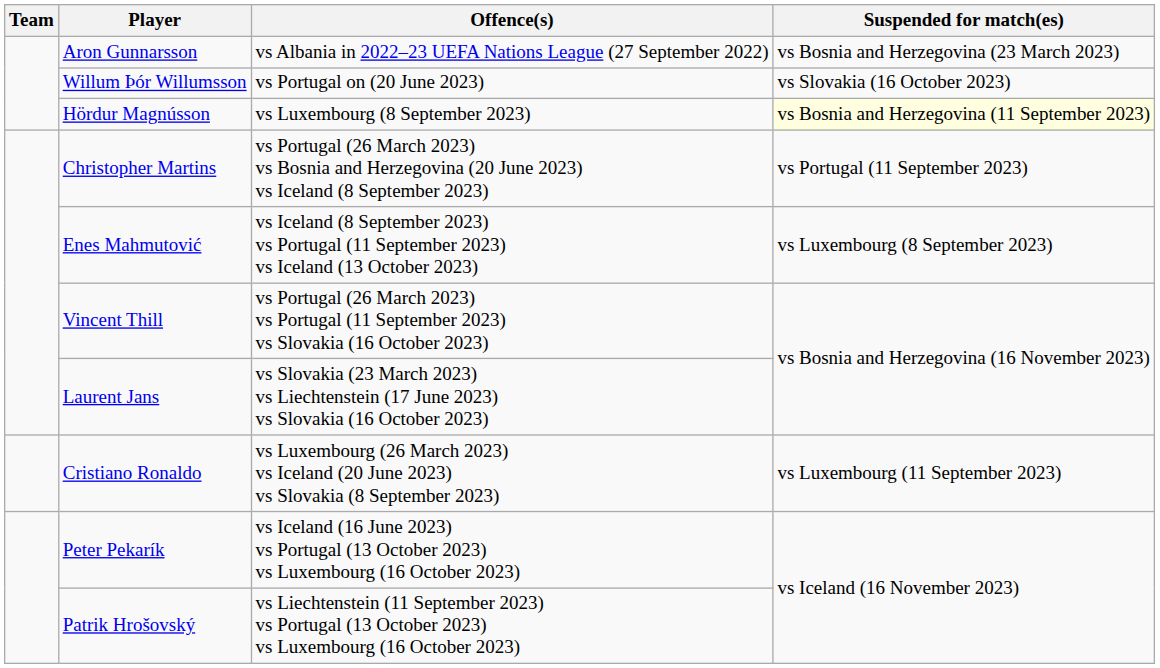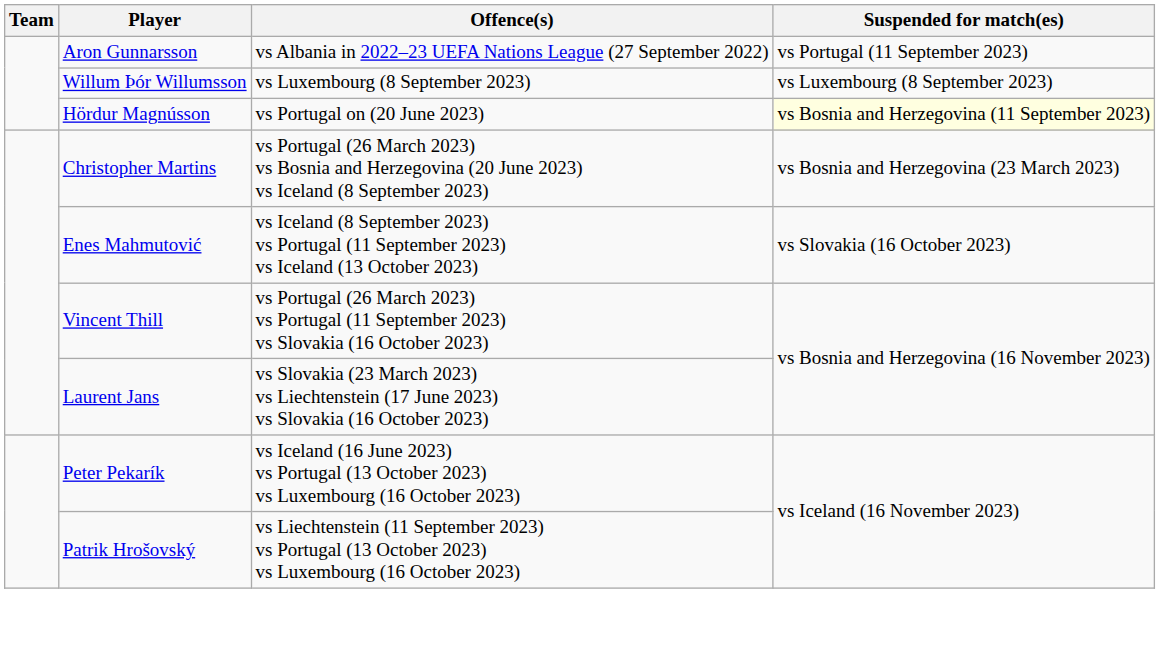Aron Gunnarsson | Suspended for match(es): vs Bosnia and Herzegovina (23 March 2023) -> vs Portugal (11 September 2023)
Willum Þór Willumsson | Offence(s): vs Portugal on (20 June 2023) -> vs Luxembourg (8 September 2023)
Willum Þór Willumsson | Suspended for match(es): vs Slovakia (16 October 2023) -> vs Luxembourg (8 September 2023)
Hördur Magnússon | Offence(s): vs Luxembourg (8 September 2023) -> vs Portugal on (20 June 2023)
Christopher Martins | Suspended for match(es): vs Portugal (11 September 2023) -> vs Bosnia and Herzegovina (23 March 2023)
Enes Mahmutović | Suspended for match(es): vs Luxembourg (8 September 2023) -> vs Slovakia (16 October 2023)
- row: Cristiano Ronaldo | vs Luxembourg (26 March 2023) vs Iceland (20 June 2023) vs Slovakia (8 September 2023) | vs Luxembourg (11 September 2023)
